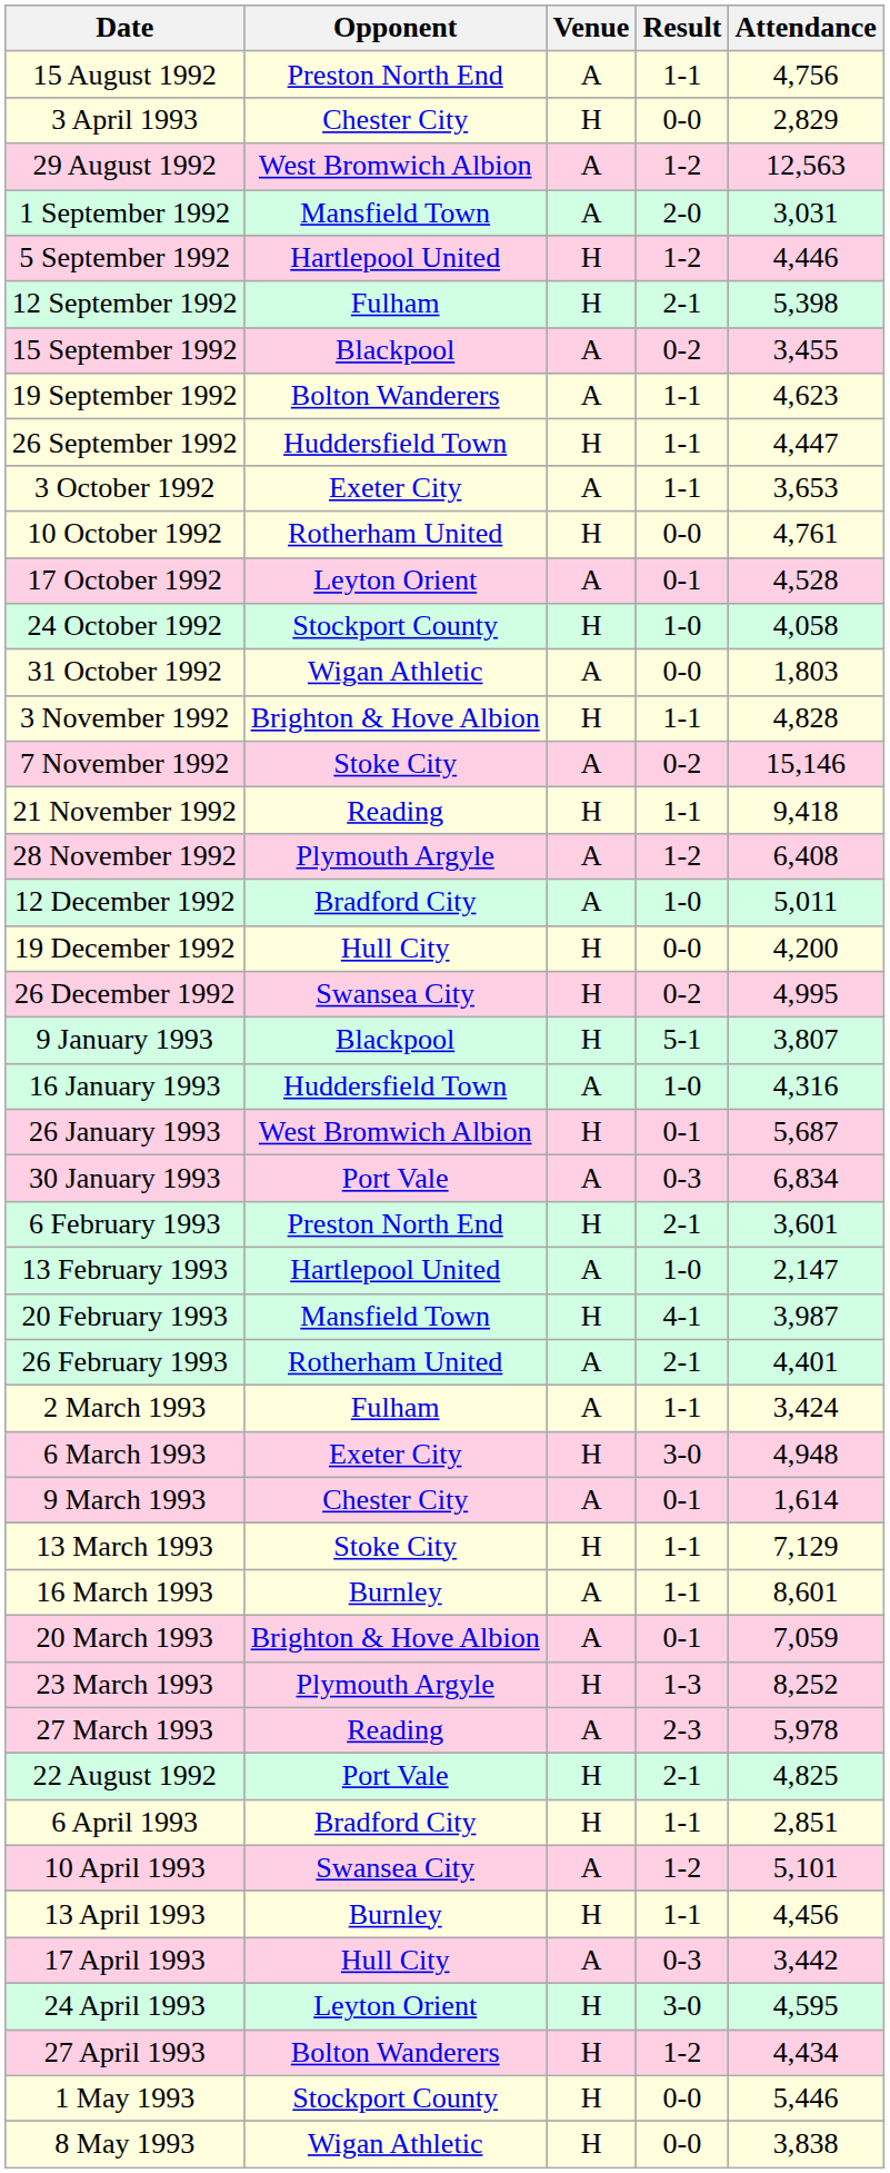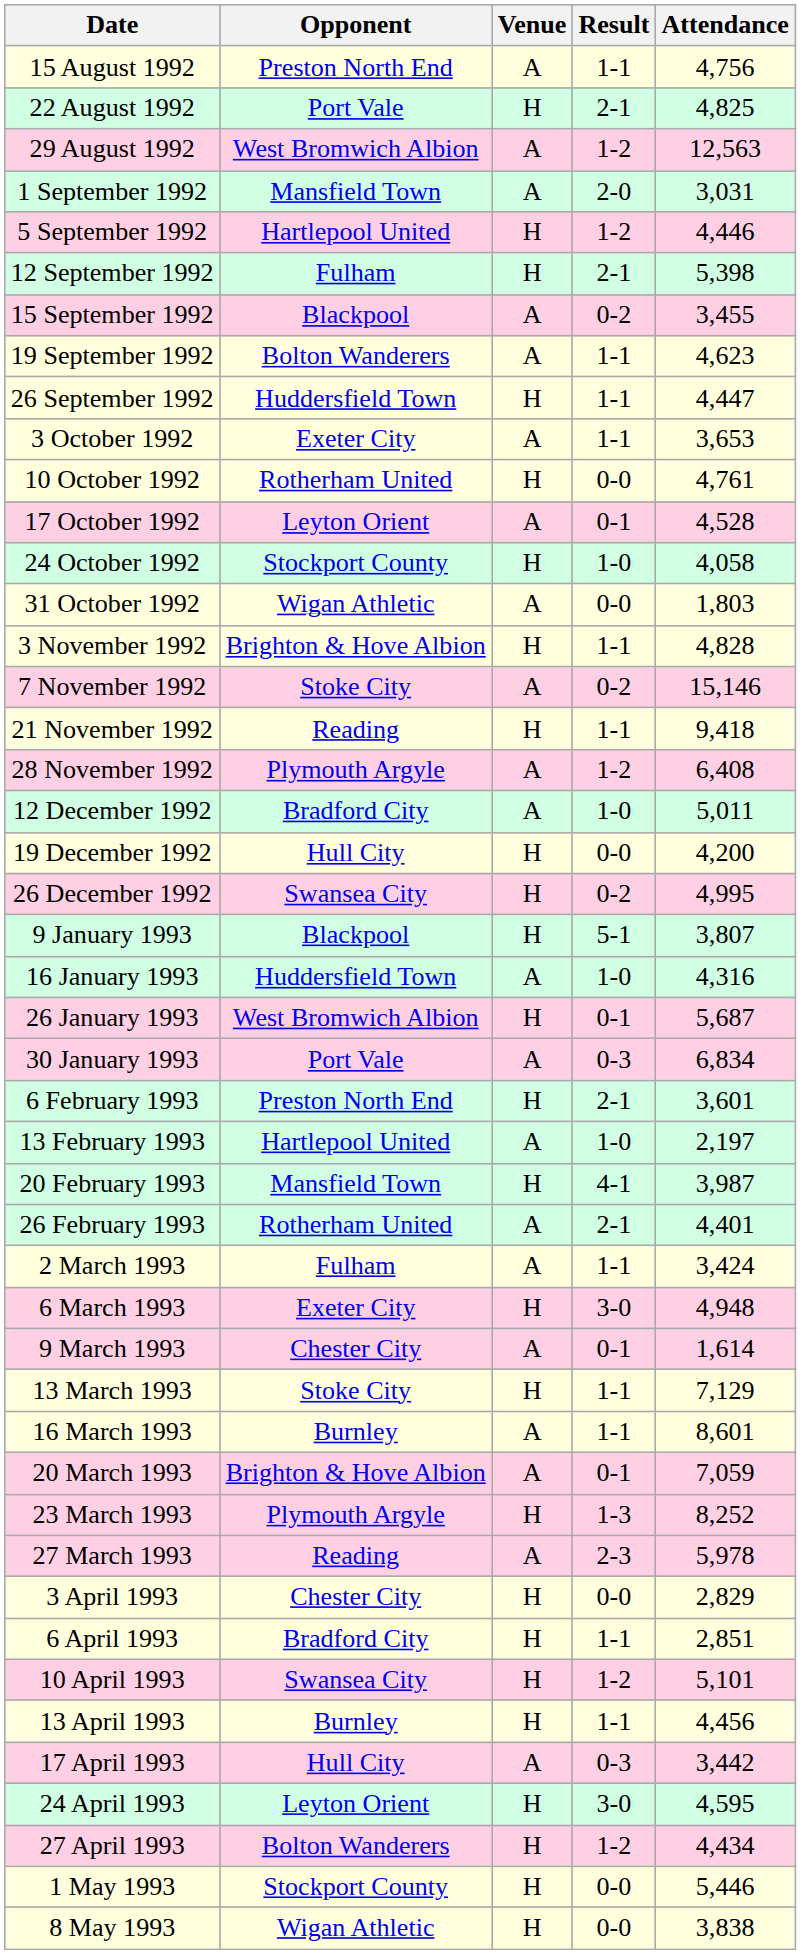rows swapped: 22 August 1992 <-> 3 April 1993
13 February 1993 | Attendance: 2,147 -> 2,197
10 April 1993 | Venue: A -> H
